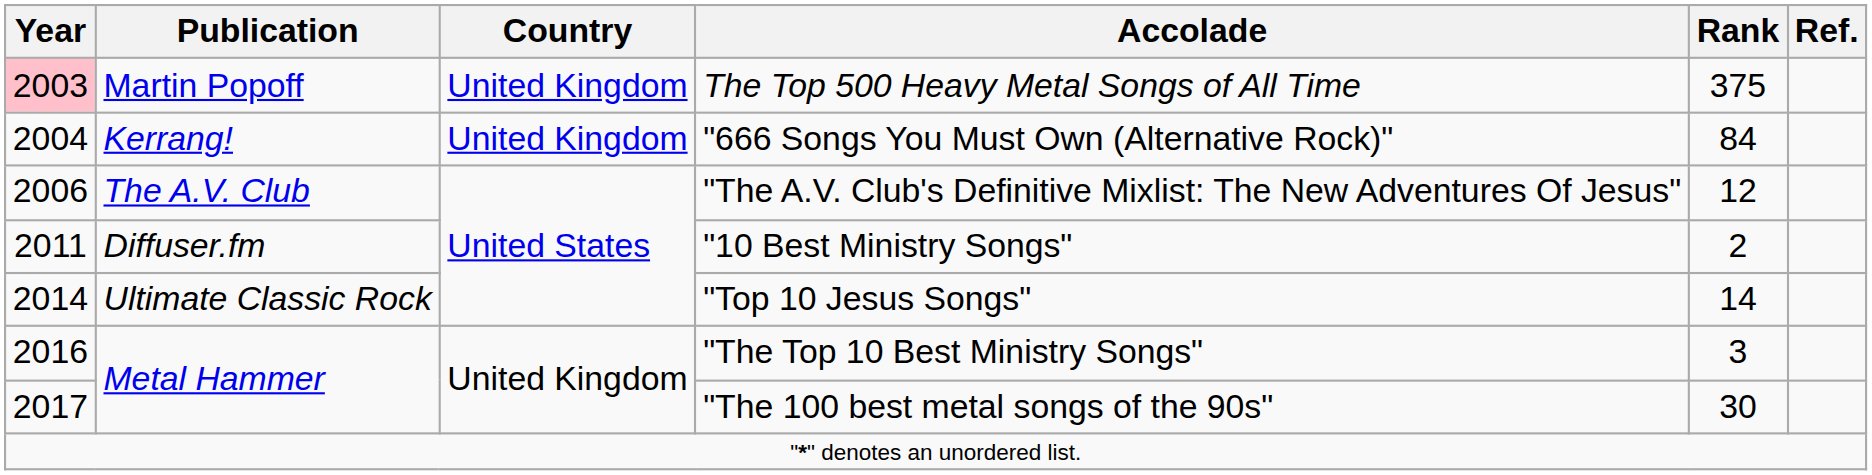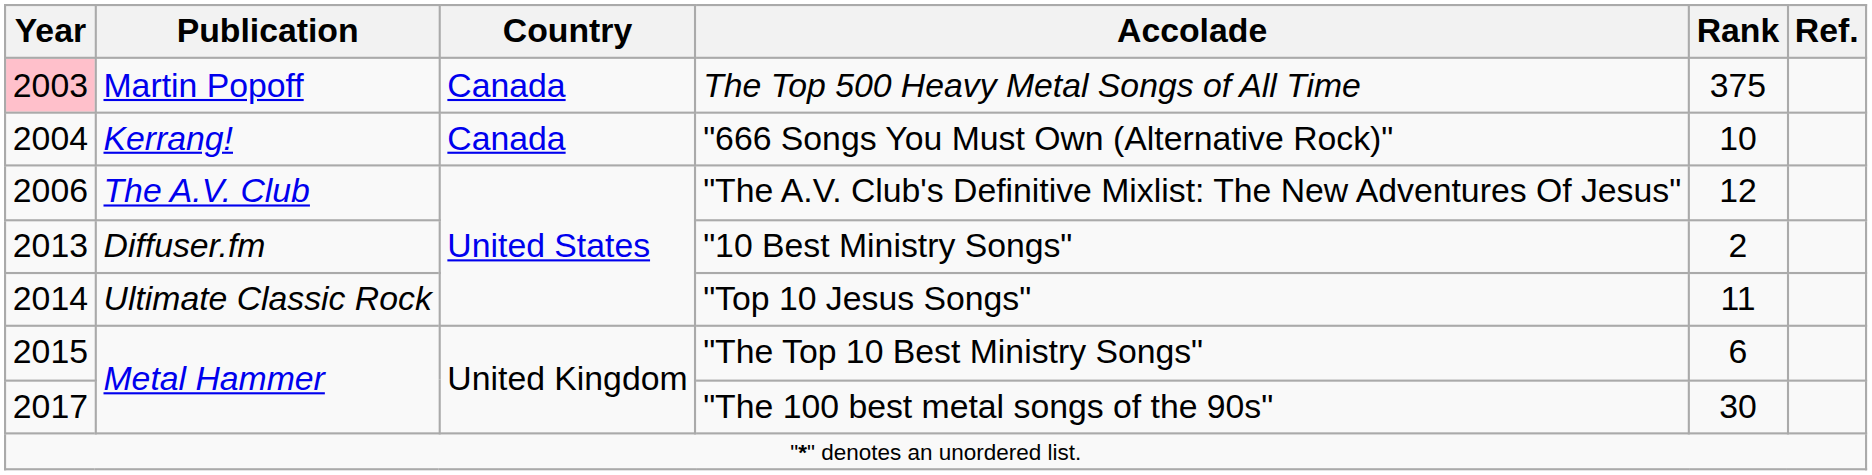The Top 500 Heavy Metal Songs of All Time | Country: United Kingdom -> Canada
"666 Songs You Must Own (Alternative Rock)" | Country: United Kingdom -> Canada
"666 Songs You Must Own (Alternative Rock)" | Rank: 84 -> 10
"10 Best Ministry Songs" | Year: 2011 -> 2013
"Top 10 Jesus Songs" | Rank: 14 -> 11
"The Top 10 Best Ministry Songs" | Year: 2016 -> 2015
"The Top 10 Best Ministry Songs" | Rank: 3 -> 6
